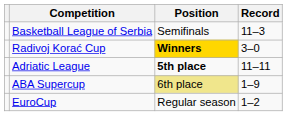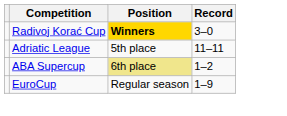- row: Basketball League of Serbia | Semifinals | 11–3
Adriatic League | Position: bold -> normal
ABA Supercup | Record: 1–9 -> 1–2
EuroCup | Record: 1–2 -> 1–9
